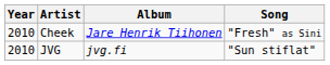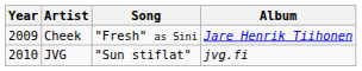columns swapped: Song <-> Album
Cheek | Year: 2010 -> 2009
